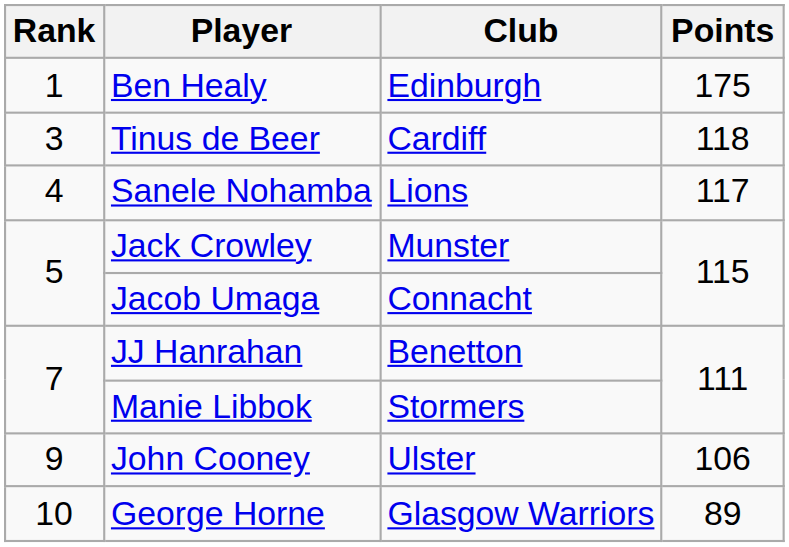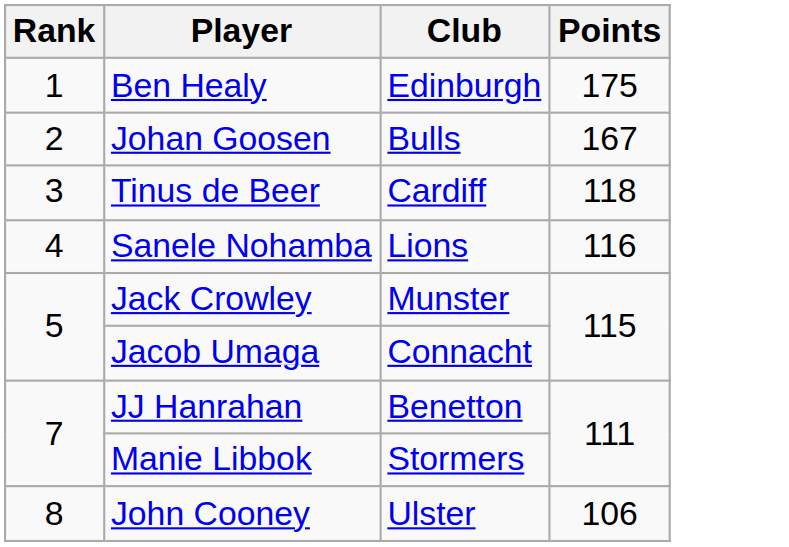+ row: 2 | Johan Goosen | Bulls | 167
Sanele Nohamba | Points: 117 -> 116
John Cooney | Rank: 9 -> 8
- row: 10 | George Horne | Glasgow Warriors | 89
